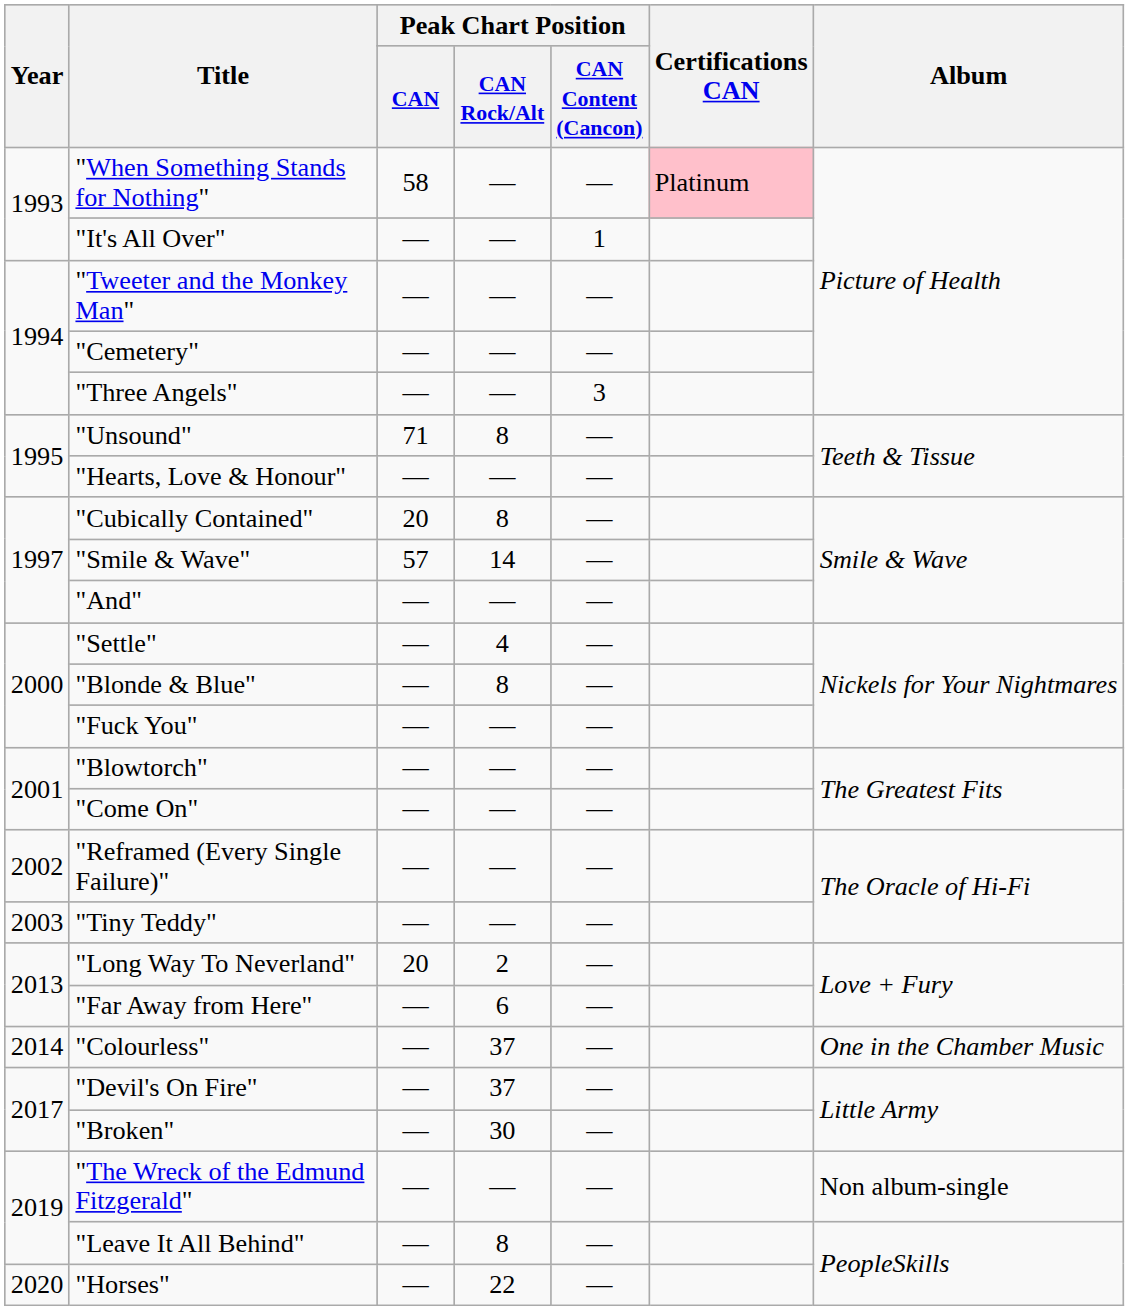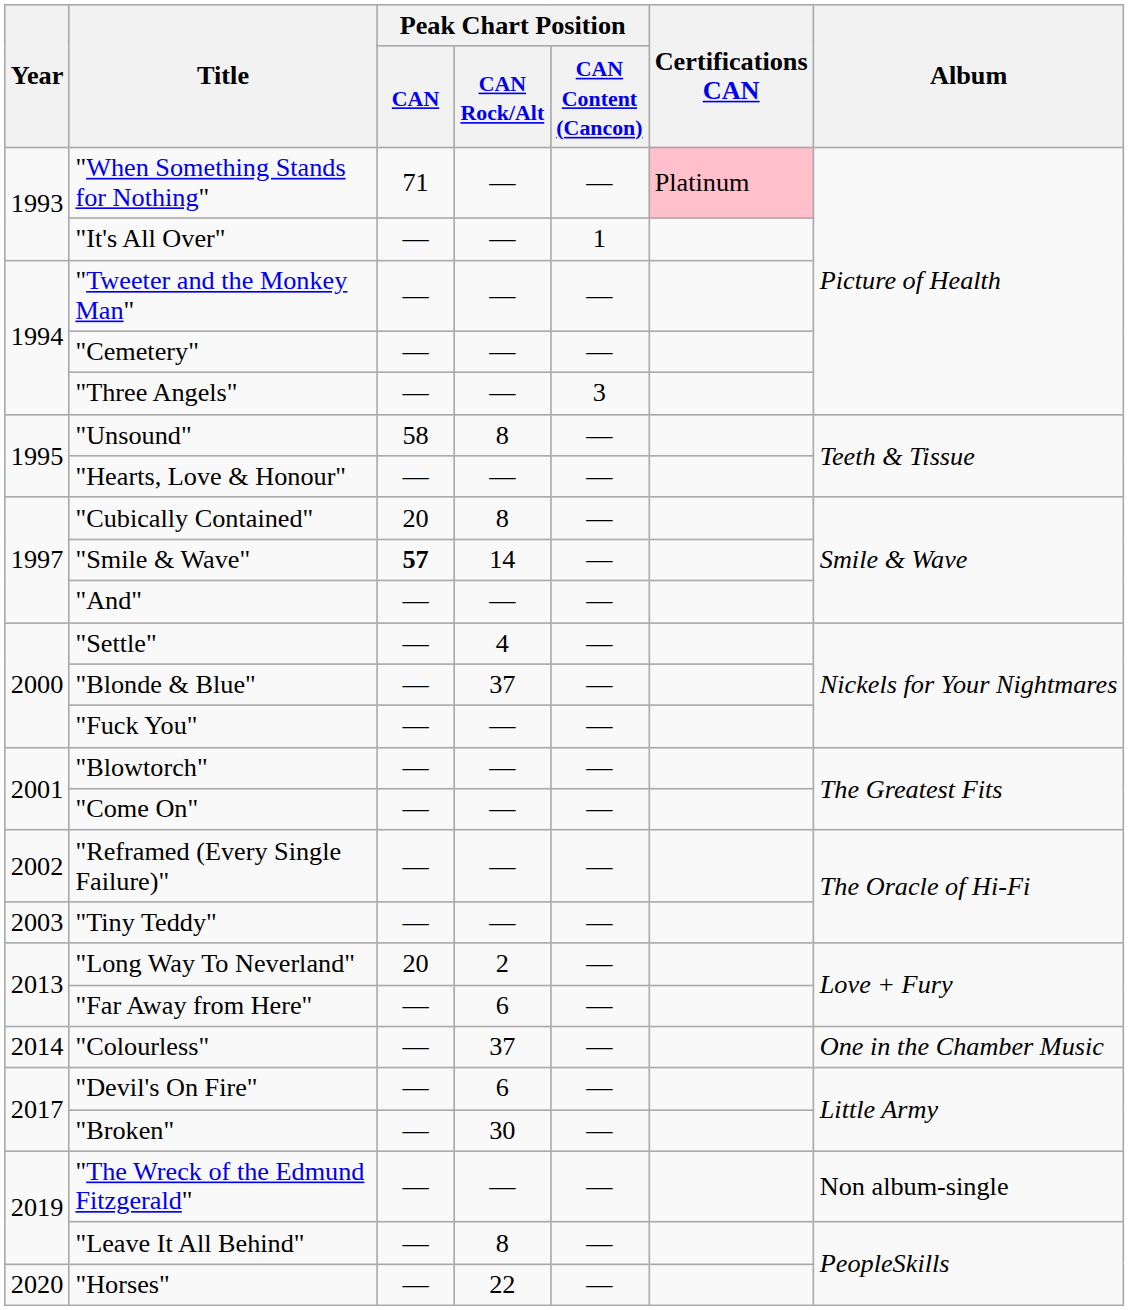"When Something Stands for Nothing" | Peak Chart Position / CAN: 58 -> 71
"Unsound" | Peak Chart Position / CAN: 71 -> 58
"Smile & Wave" | Peak Chart Position / CAN: normal -> bold
"Blonde & Blue" | Peak Chart Position / CAN Rock/Alt: 8 -> 37
"Devil's On Fire" | Peak Chart Position / CAN Rock/Alt: 37 -> 6
